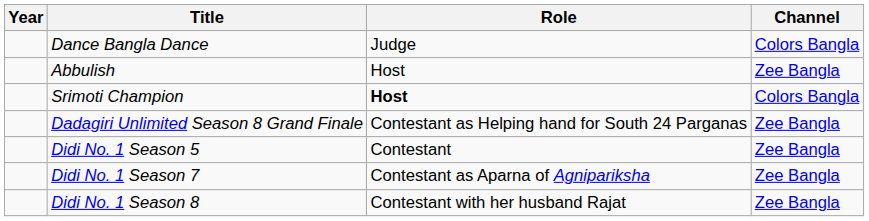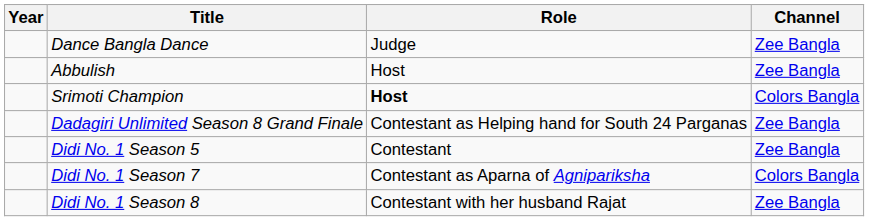Dance Bangla Dance | Channel: Colors Bangla -> Zee Bangla
Didi No. 1 Season 7 | Channel: Zee Bangla -> Colors Bangla
